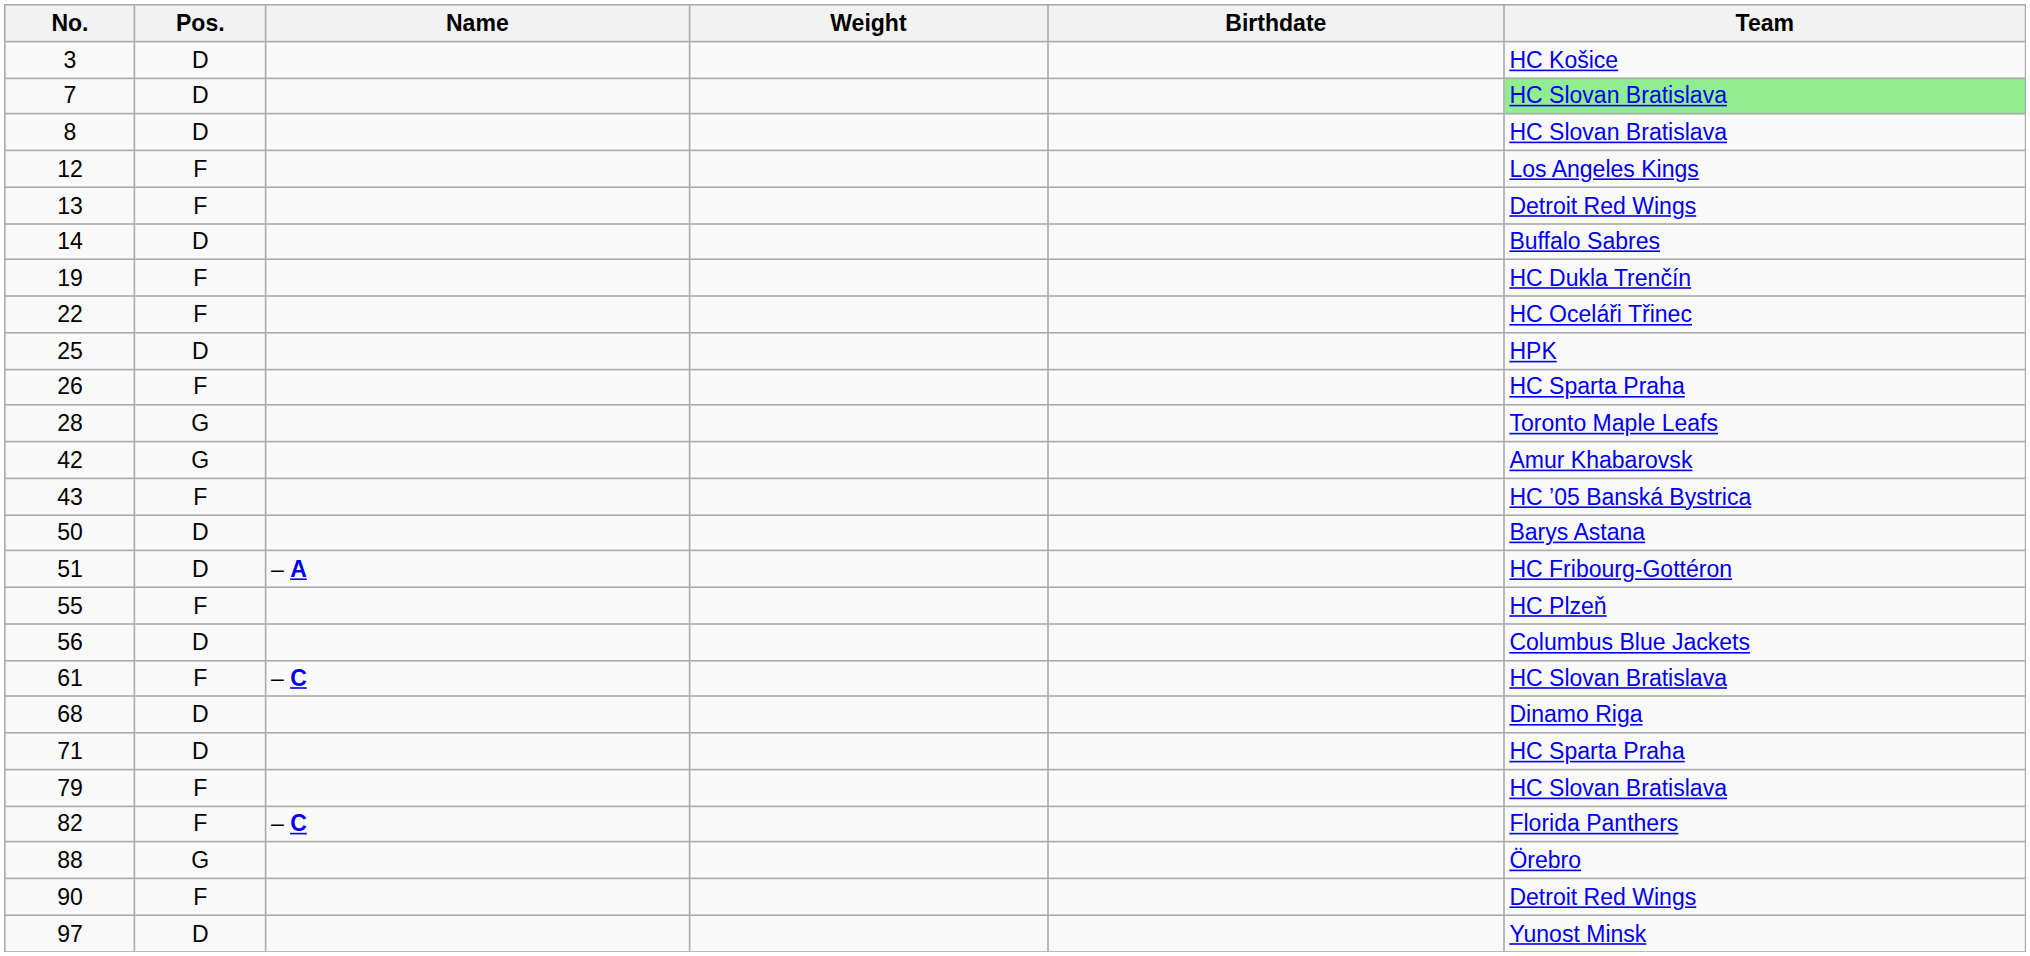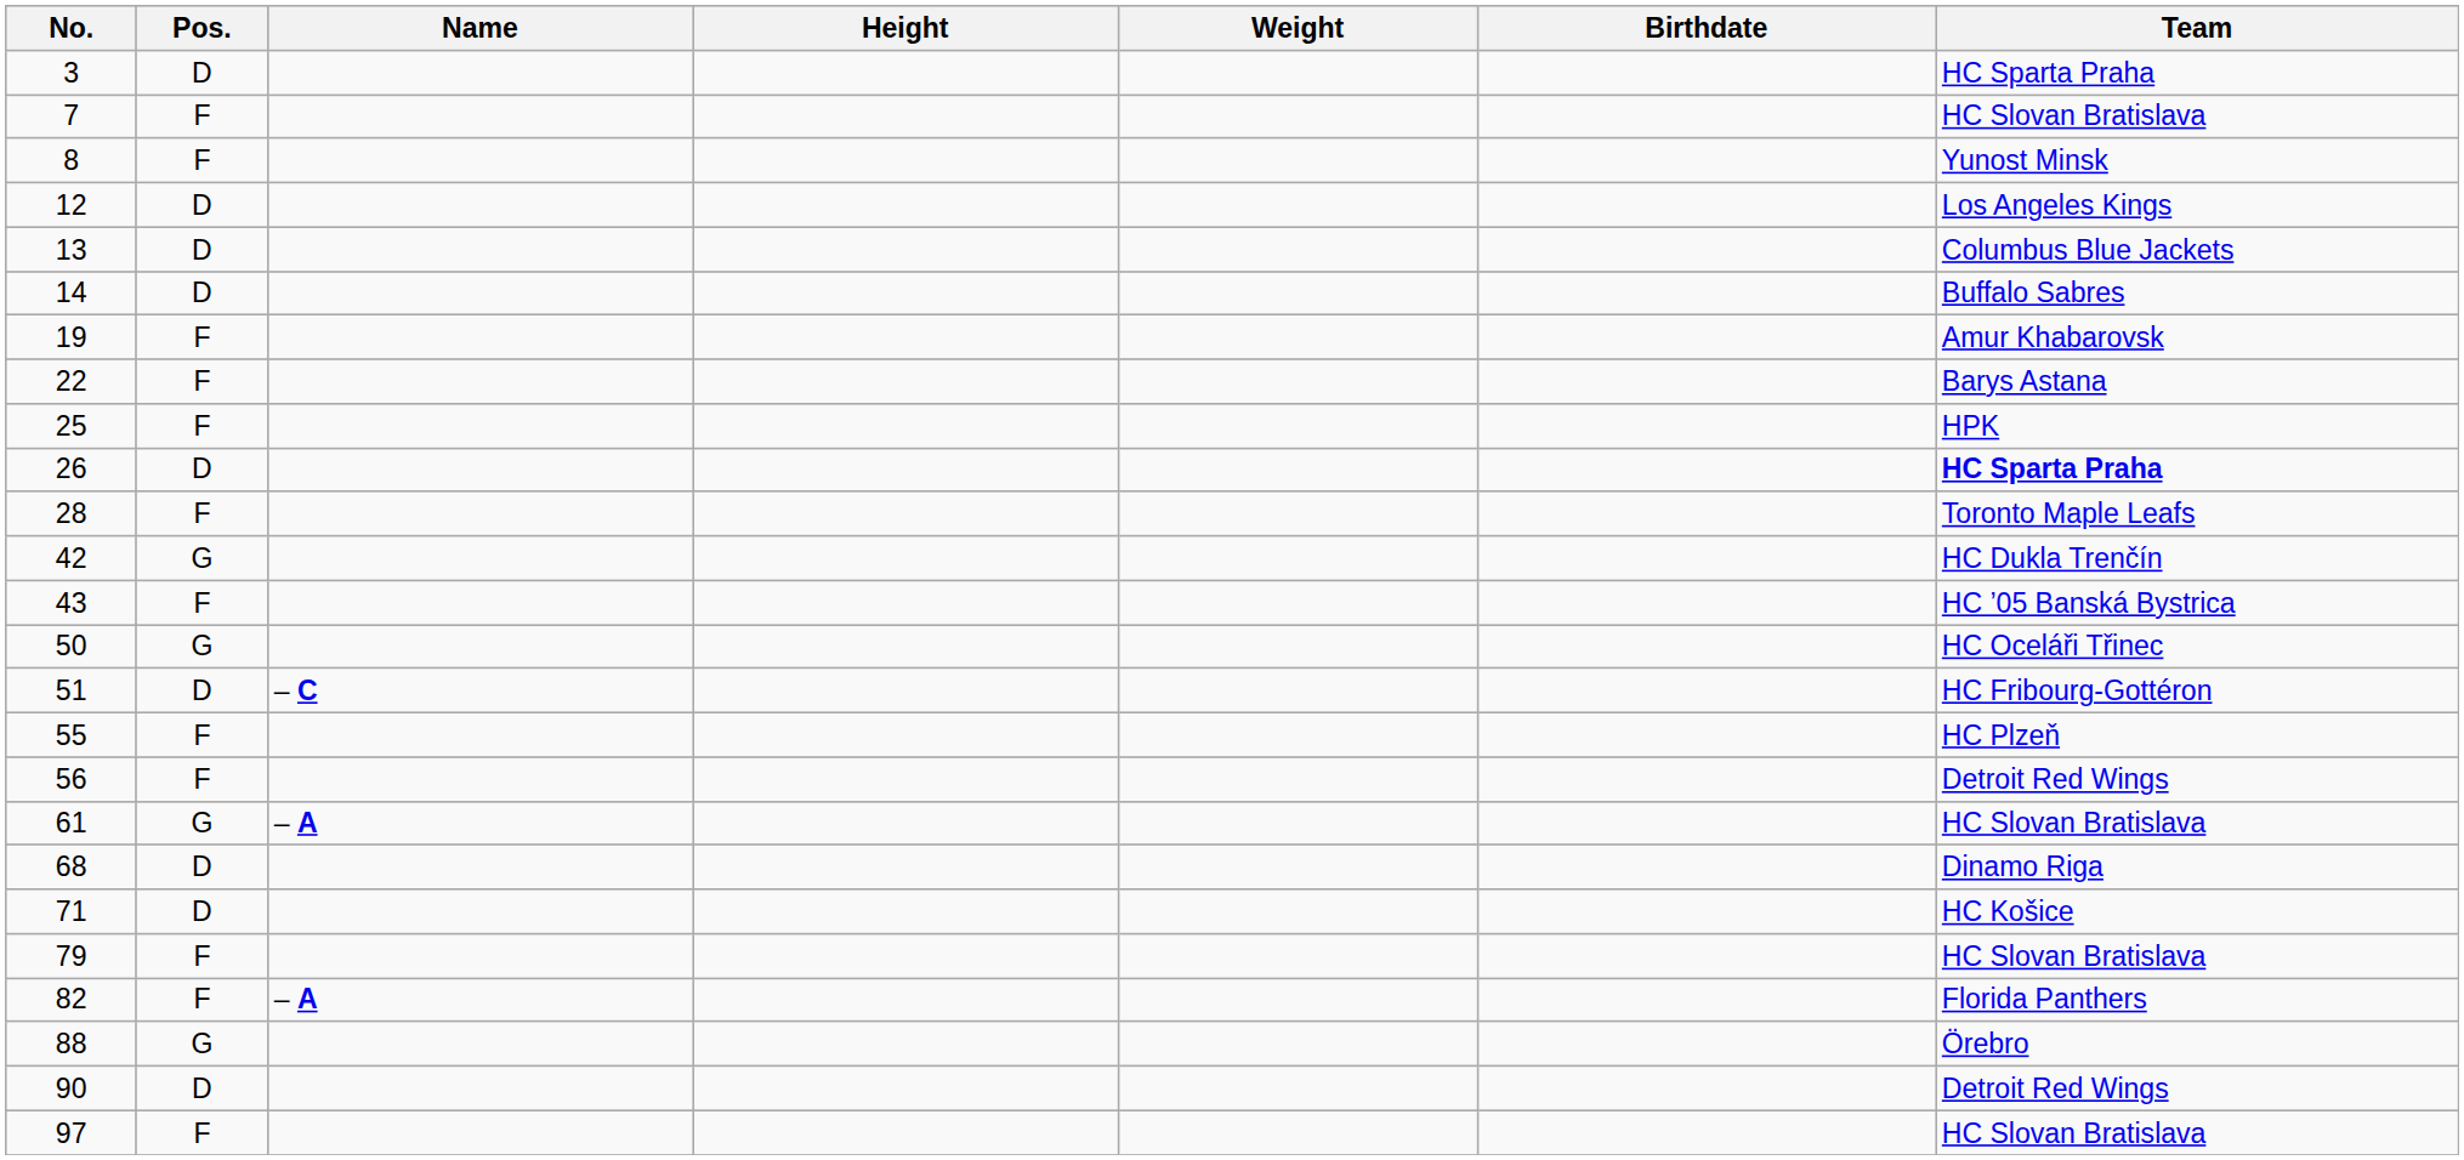+ column: Height
3 | Team: HC Košice -> HC Sparta Praha
7 | Pos.: D -> F
7 | Team: lightgreen background -> no background
8 | Pos.: D -> F
8 | Team: HC Slovan Bratislava -> Yunost Minsk
12 | Pos.: F -> D
13 | Pos.: F -> D
13 | Team: Detroit Red Wings -> Columbus Blue Jackets
19 | Team: HC Dukla Trenčín -> Amur Khabarovsk
22 | Team: HC Oceláři Třinec -> Barys Astana
25 | Pos.: D -> F
26 | Pos.: F -> D
26 | Team: normal -> bold
28 | Pos.: G -> F
42 | Team: Amur Khabarovsk -> HC Dukla Trenčín
50 | Pos.: D -> G
50 | Team: Barys Astana -> HC Oceláři Třinec
51 | Name: – A -> – C
56 | Pos.: D -> F
56 | Team: Columbus Blue Jackets -> Detroit Red Wings
61 | Pos.: F -> G
61 | Name: – C -> – A
71 | Team: HC Sparta Praha -> HC Košice
82 | Name: – C -> – A
90 | Pos.: F -> D
97 | Pos.: D -> F
97 | Team: Yunost Minsk -> HC Slovan Bratislava
